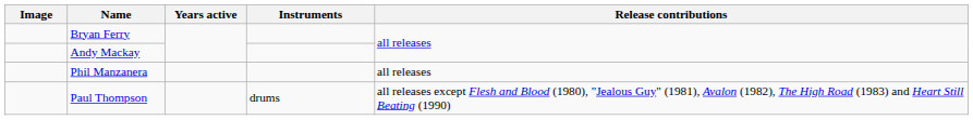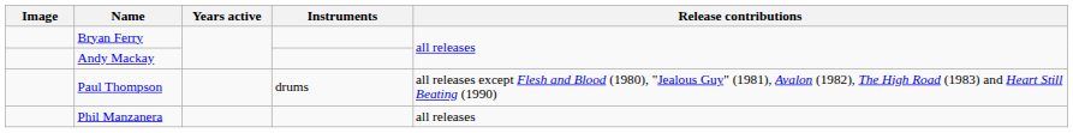rows swapped: Paul Thompson <-> Phil Manzanera
